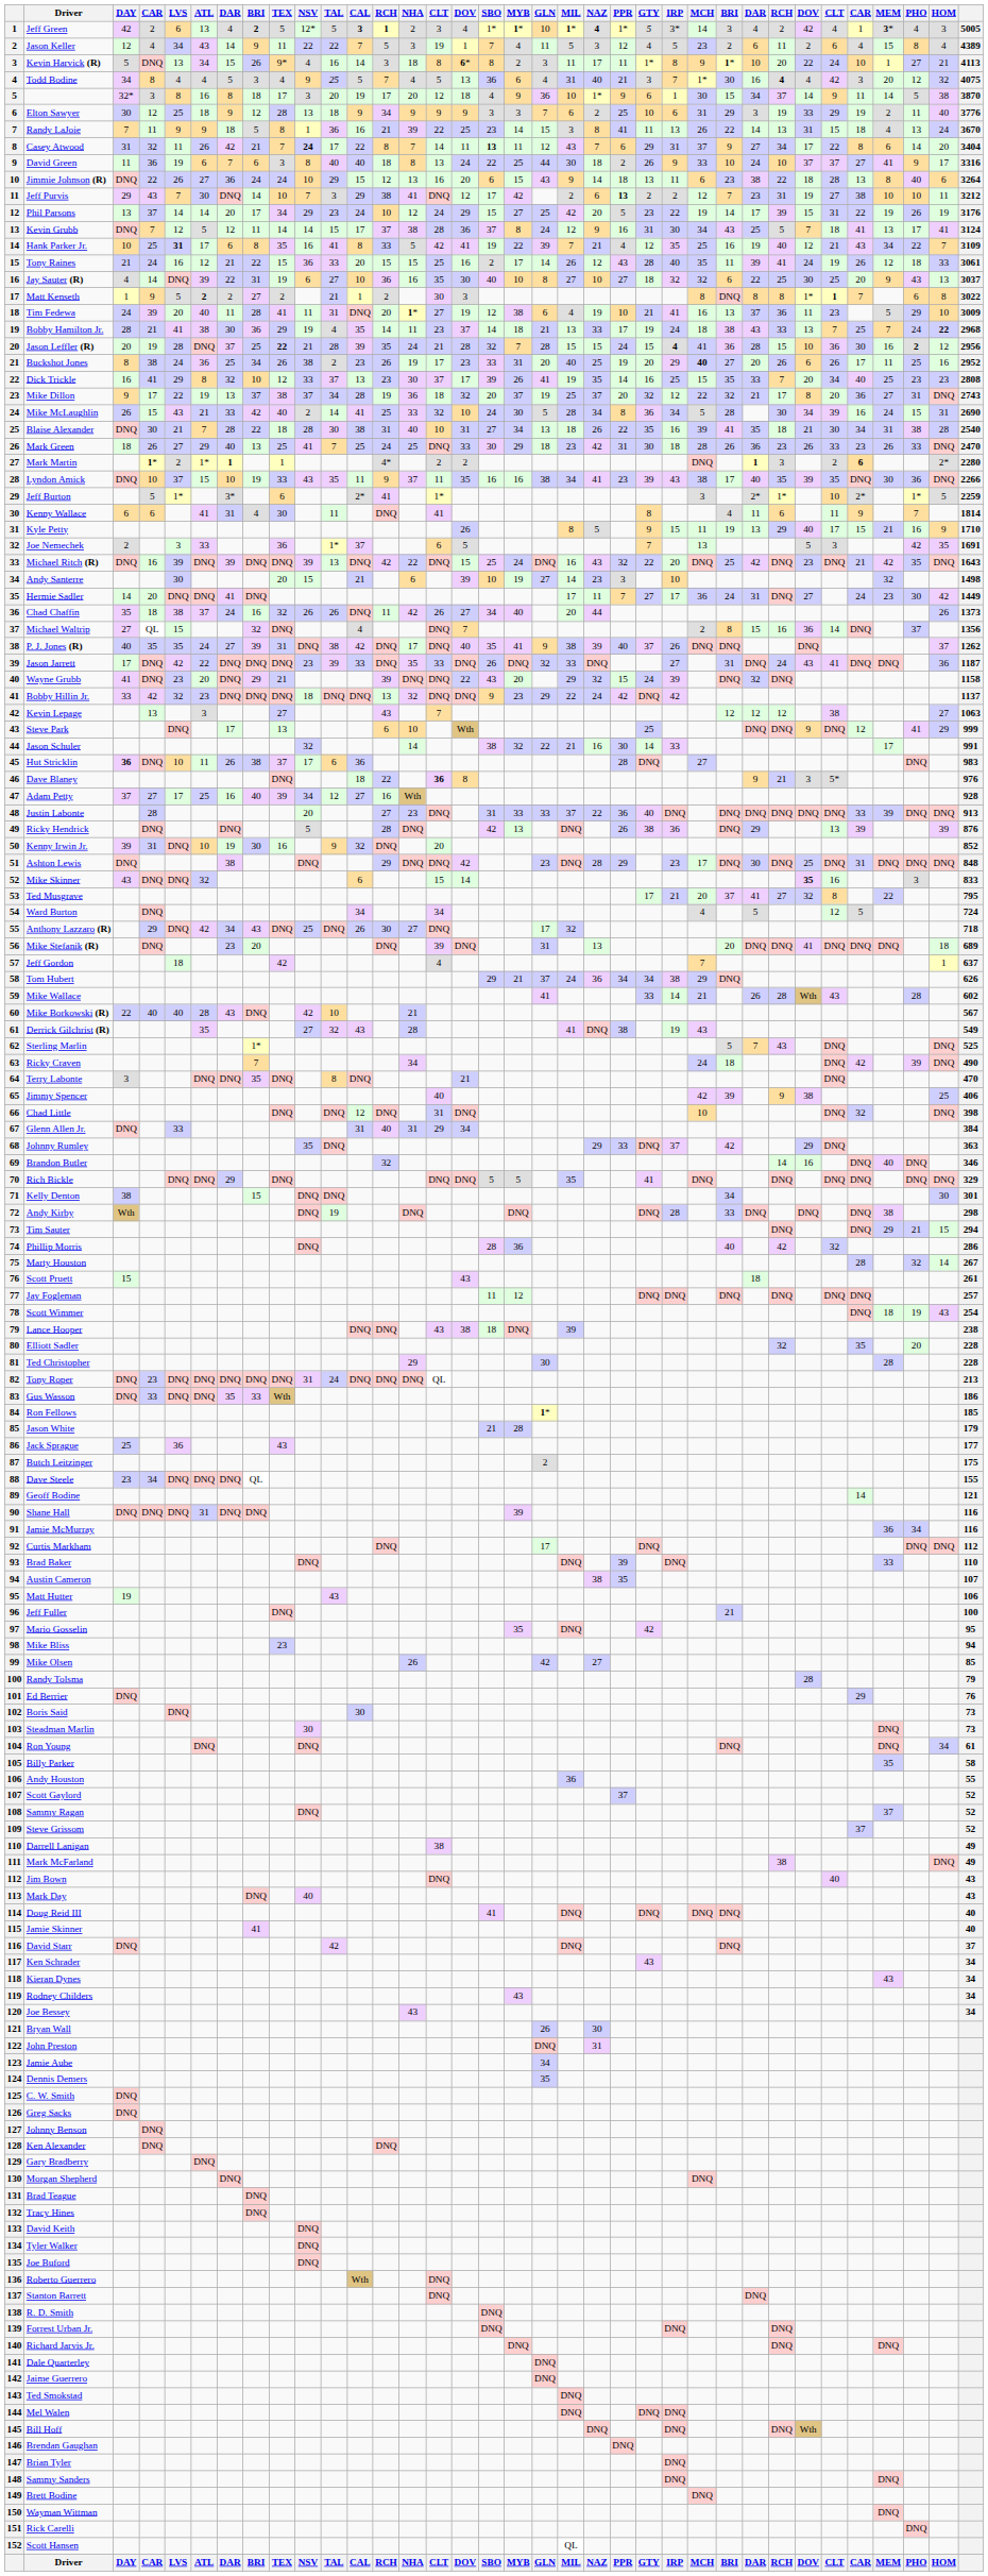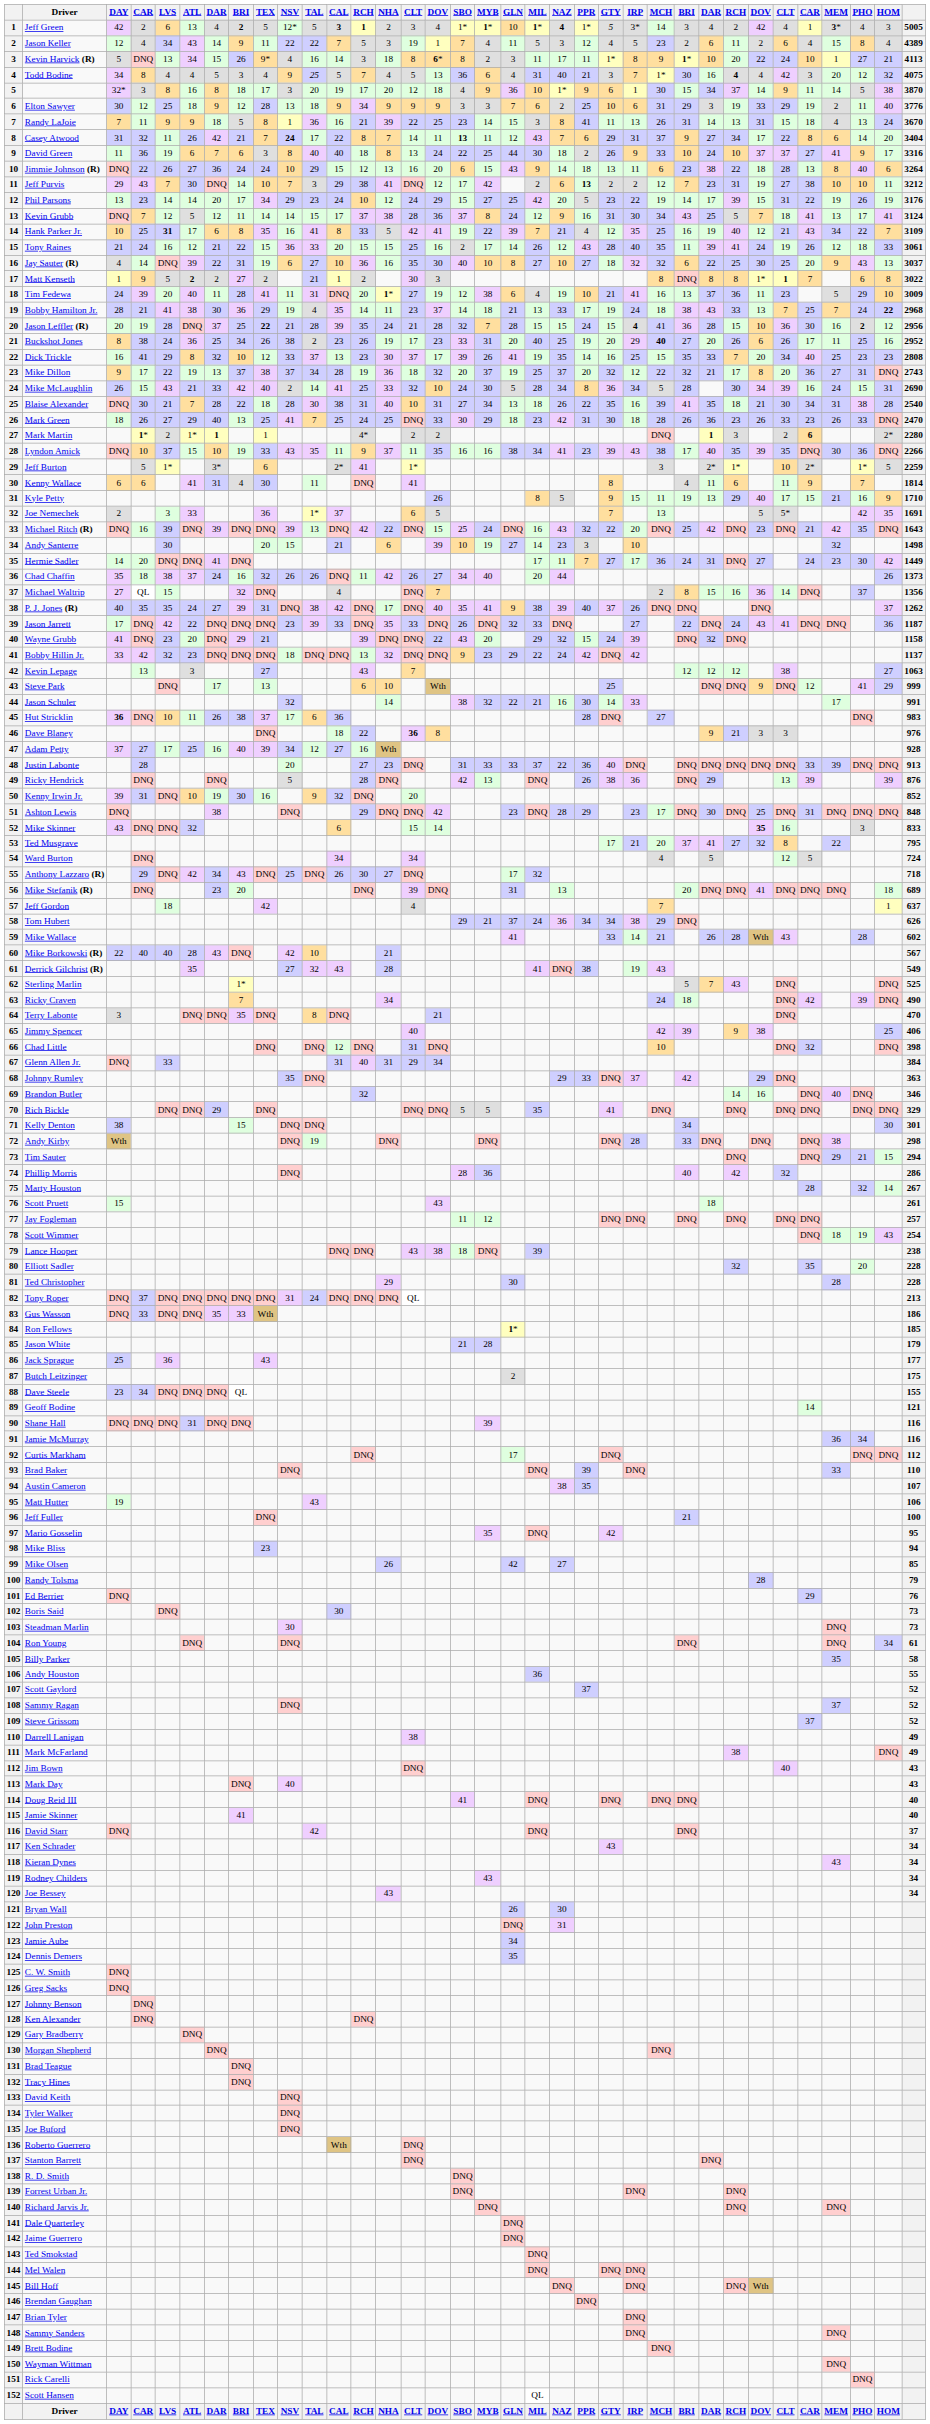Randy LaJoie | column 26: 22 -> 31
Phil Parsons | column 4: 37 -> 23
Joe Nemechek | column 30: 3 -> 5*
Jason Jarrett | column 26: 31 -> 22
Dave Blaney | column 30: 5* -> 3
Tony Roper | column 4: 23 -> 37
